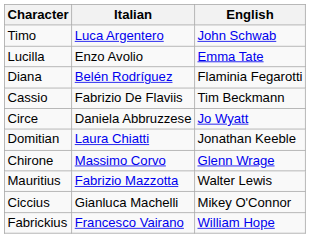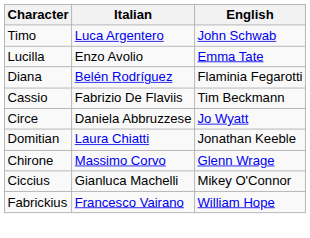- row: Mauritius | Fabrizio Mazzotta | Walter Lewis
